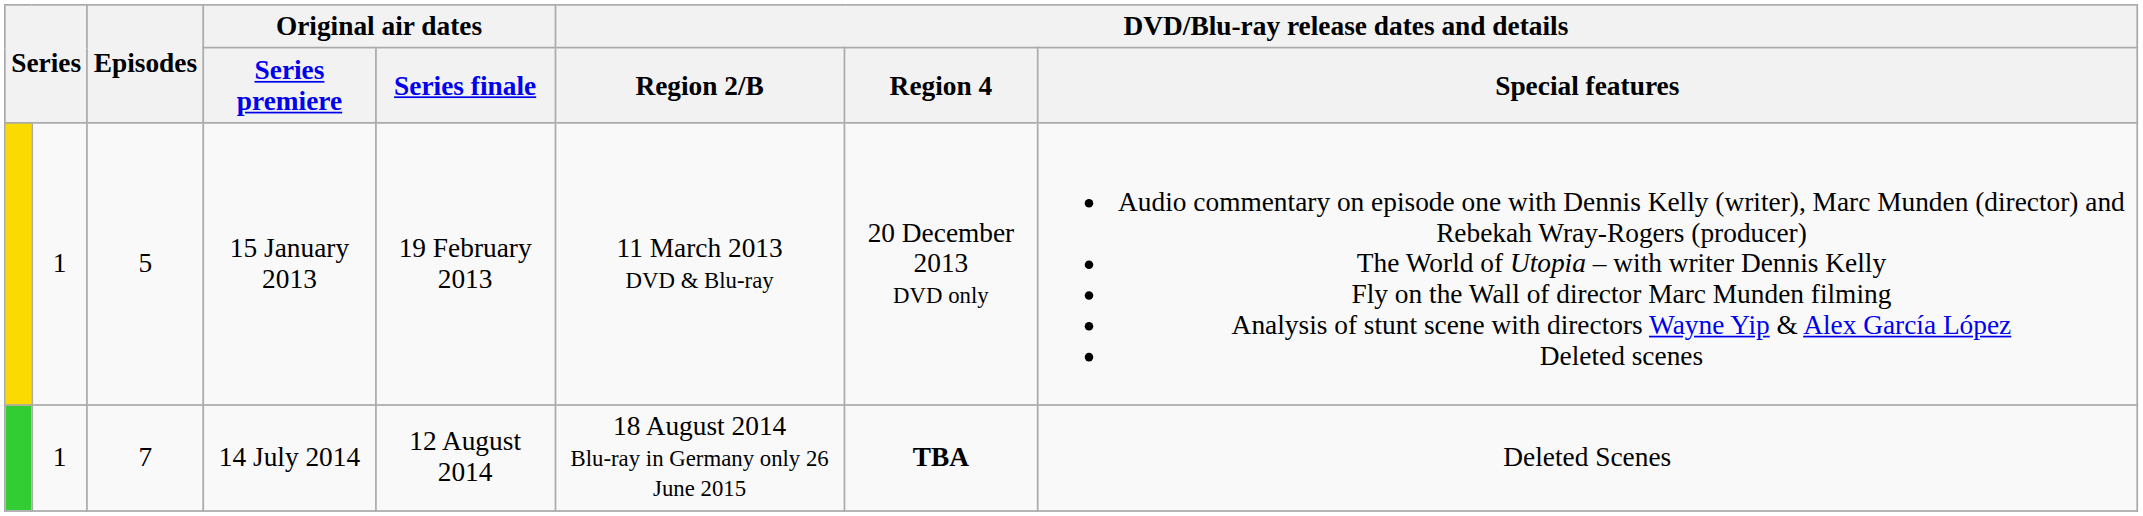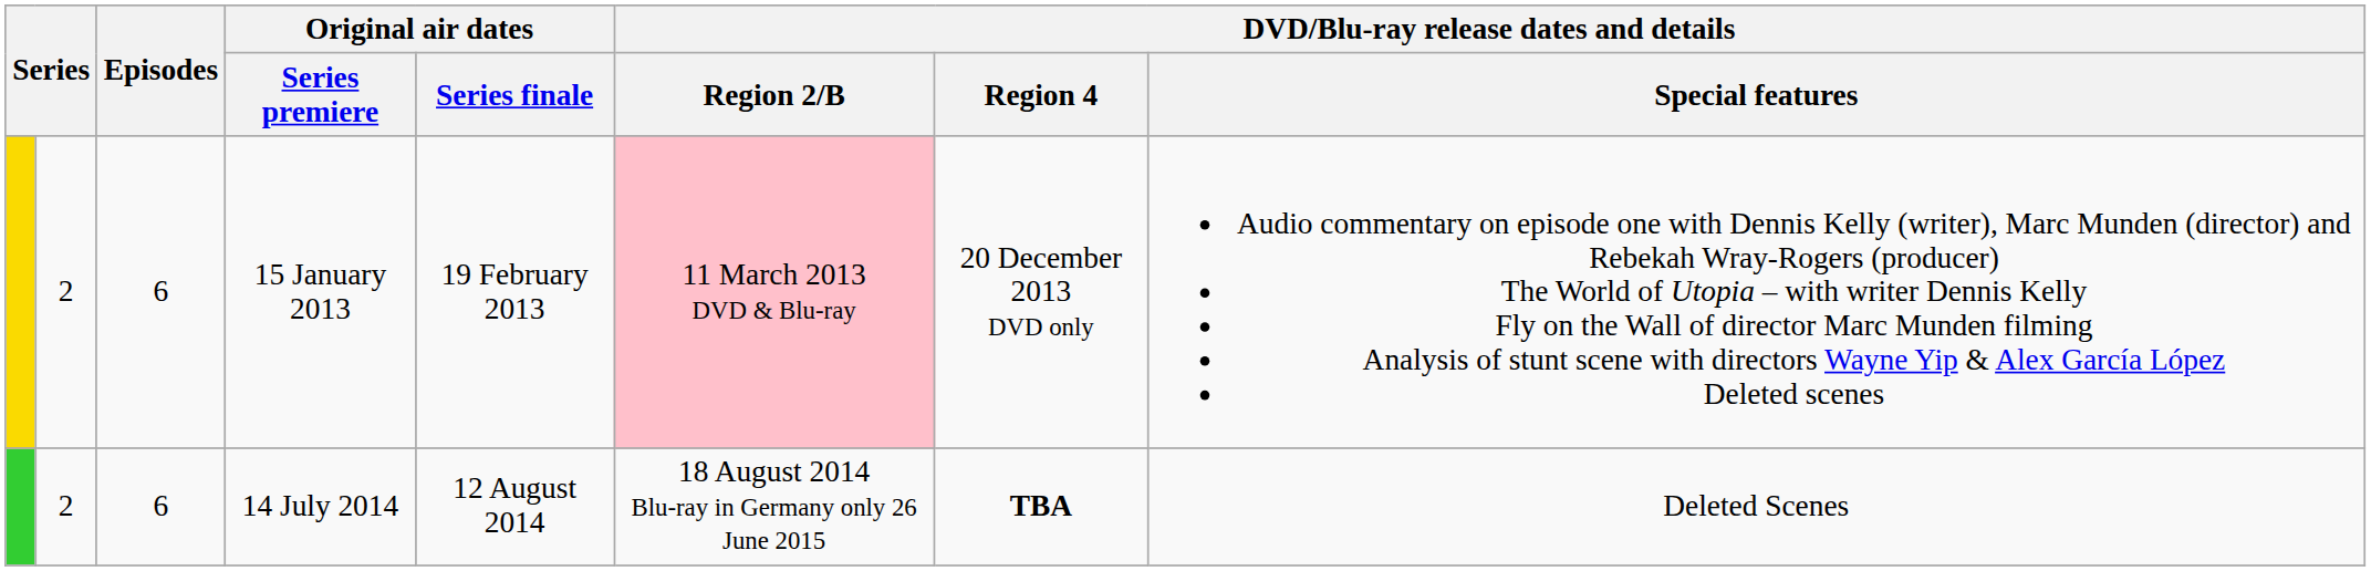15 January 2013 | column 2: 1 -> 2
15 January 2013 | Episodes: 5 -> 6
15 January 2013 | DVD/Blu-ray release dates and details / Region 2/B: no background -> pink background
14 July 2014 | column 2: 1 -> 2
14 July 2014 | Episodes: 7 -> 6
